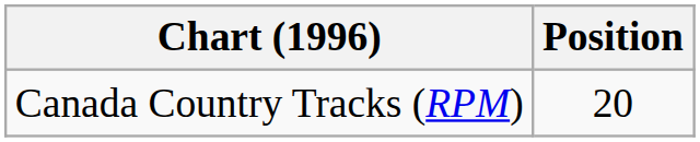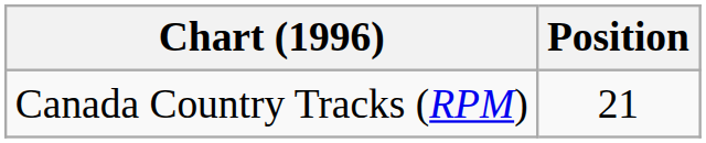Canada Country Tracks (RPM) | Position: 20 -> 21
